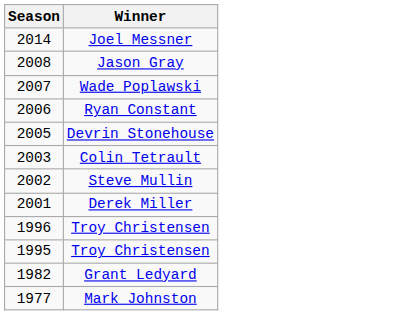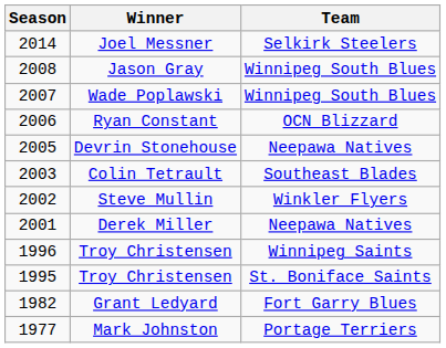+ column: Team | Selkirk Steelers | Winnipeg South Blues | Winnipeg South Blues | OCN Blizzard | Neepawa Natives | Southeast Blades | Winkler Flyers | Neepawa Natives | Winnipeg Saints | St. Boniface Saints | Fort Garry Blues | Portage Terriers
